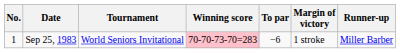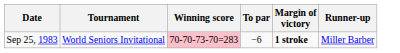- column: No. | 1
Sep 25, 1983 | Margin of victory: normal -> bold
